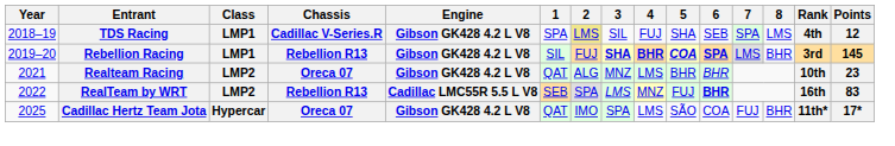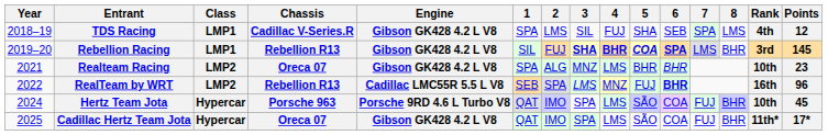TDS Racing | 2: khaki background -> no background
Realteam Racing | 1: QAT -> SPA
RealTeam by WRT | Points: 83 -> 96
+ row: 2024 | Hertz Team Jota | Hypercar | Porsche 963 | Porsche 9RD 4.6 L Turbo V8 | QAT | IMO | SPA | LMS | SÃO | COA | FUJ | BHR | 10th | 45
